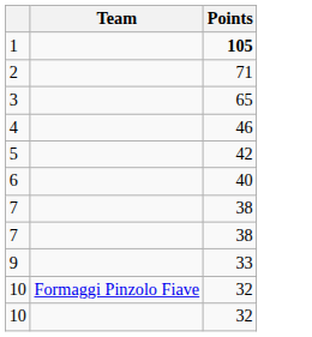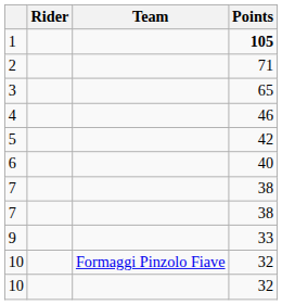+ column: Rider
